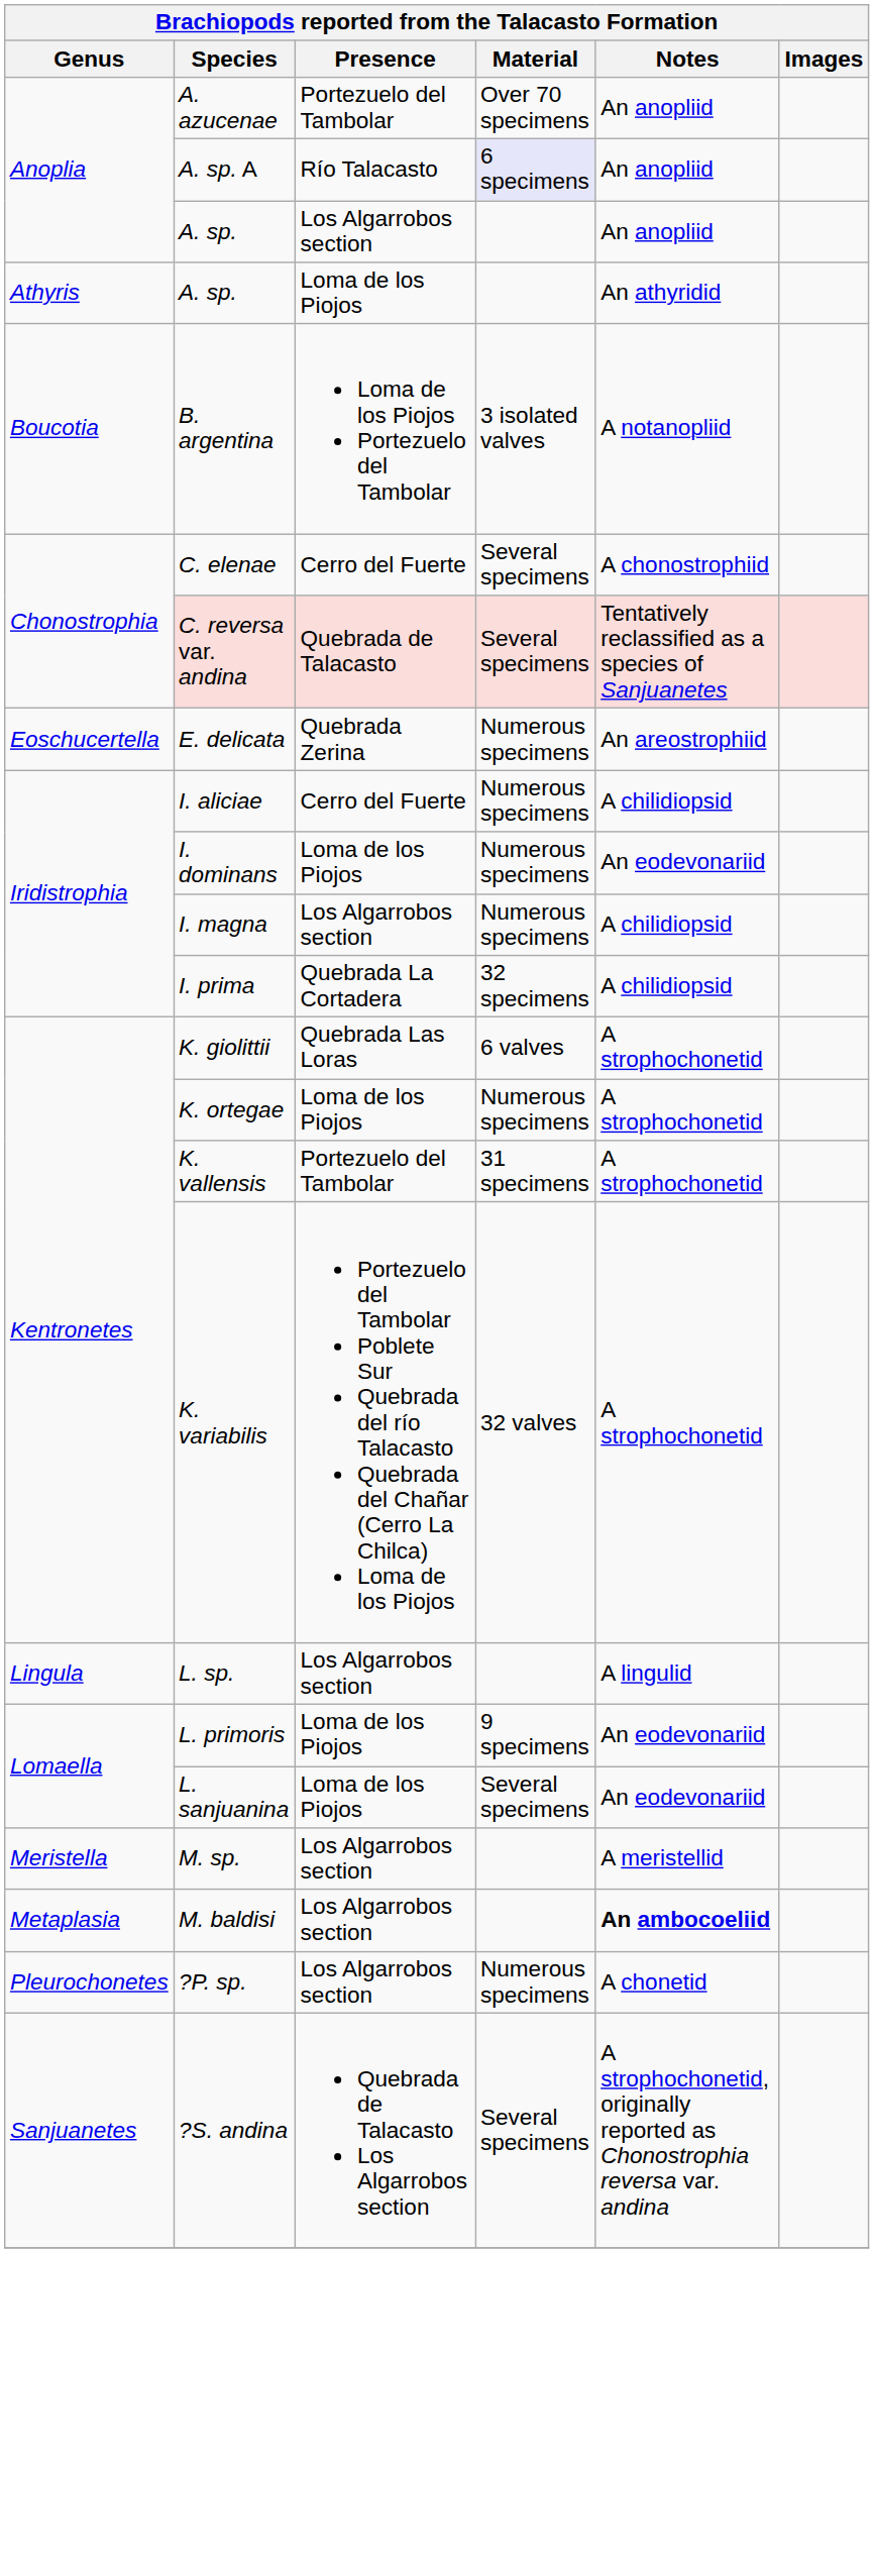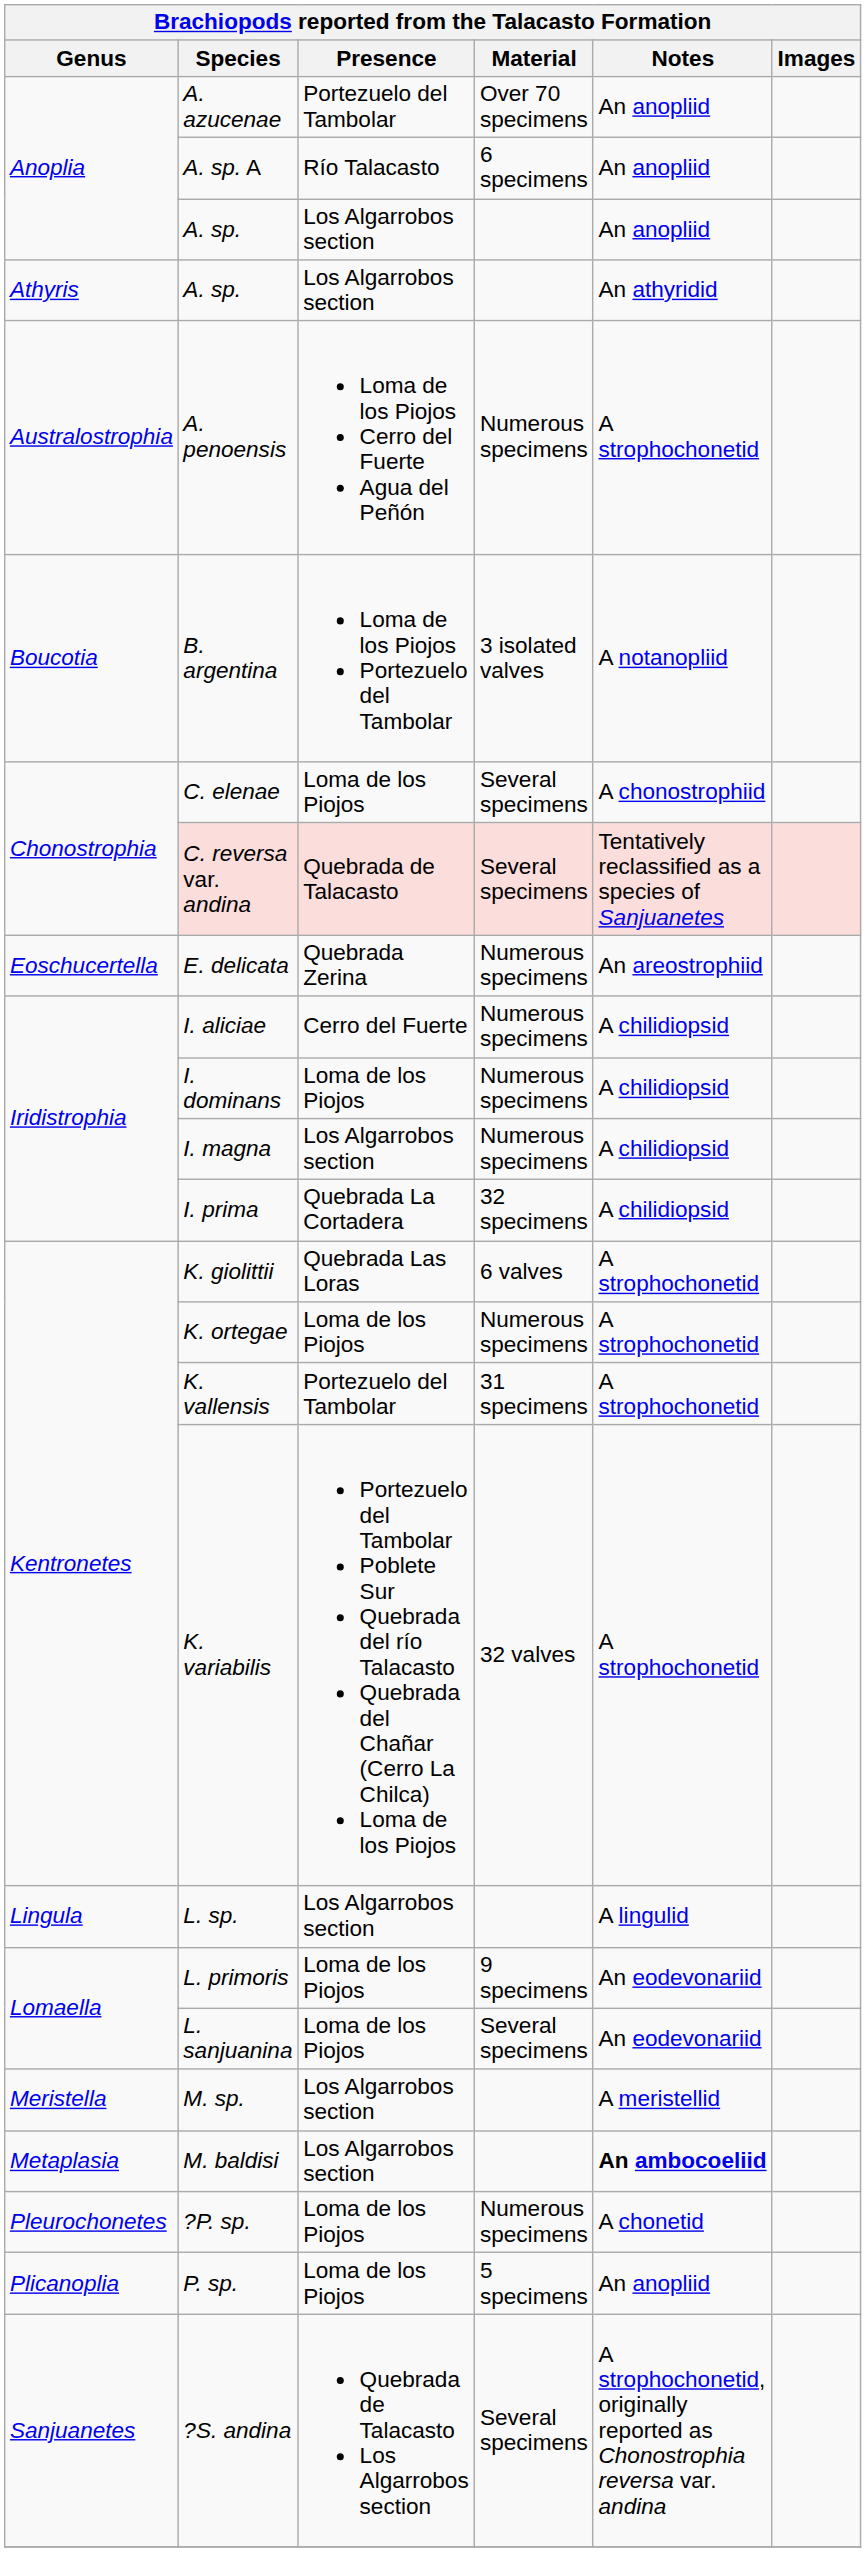A. sp. A | Material: lavender background -> no background
Athyris / A. sp. | Presence: Loma de los Piojos -> Los Algarrobos section
+ row: Australostrophia | A. penoensis | Loma de los Piojos Cerro del Fuerte Agua del Peñón | Numerous specimens | A strophochonetid
C. elenae | Presence: Cerro del Fuerte -> Loma de los Piojos
I. dominans | Notes: An eodevonariid -> A chilidiopsid
?P. sp. | Presence: Los Algarrobos section -> Loma de los Piojos
+ row: Plicanoplia | P. sp. | Loma de los Piojos | 5 specimens | An anopliid
